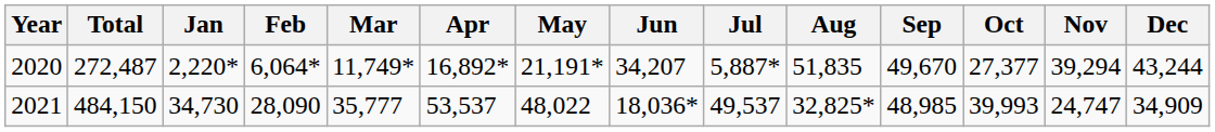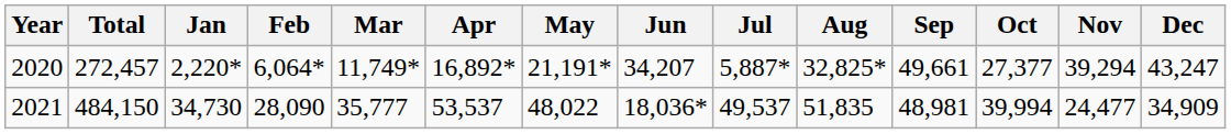2020 | Total: 272,487 -> 272,457
2020 | Aug: 51,835 -> 32,825*
2020 | Sep: 49,670 -> 49,661
2020 | Dec: 43,244 -> 43,247
2021 | Aug: 32,825* -> 51,835
2021 | Sep: 48,985 -> 48,981
2021 | Oct: 39,993 -> 39,994
2021 | Nov: 24,747 -> 24,477
